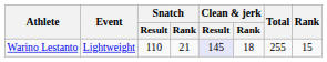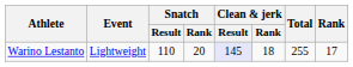Warino Lestanto | Snatch / Rank: 21 -> 20
Warino Lestanto | Rank: 15 -> 17
